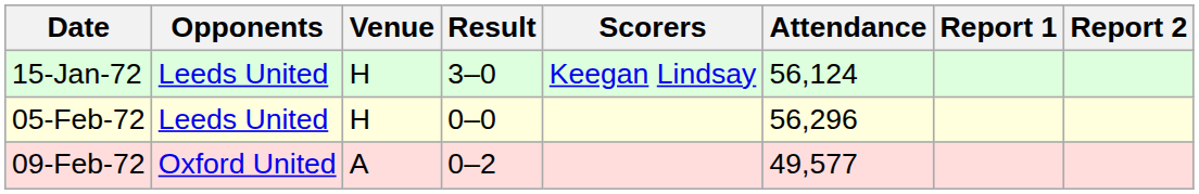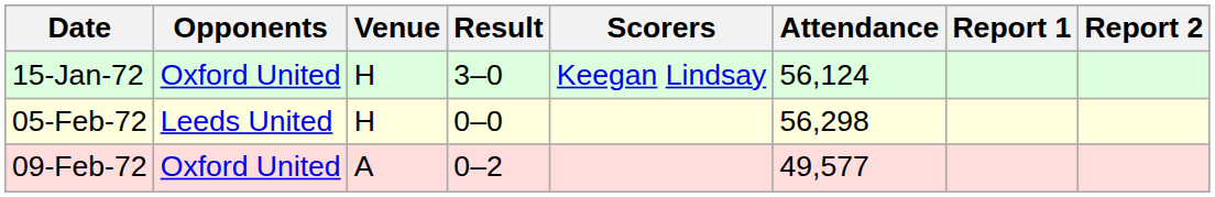15-Jan-72 | Opponents: Leeds United -> Oxford United
05-Feb-72 | Attendance: 56,296 -> 56,298
